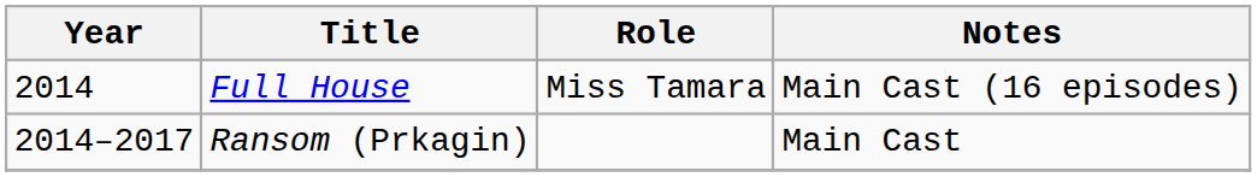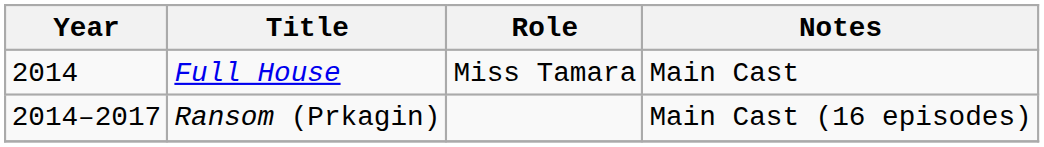Full House | Notes: Main Cast (16 episodes) -> Main Cast
Ransom (Prkagin) | Notes: Main Cast -> Main Cast (16 episodes)
